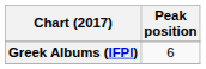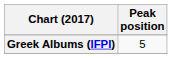Greek Albums (IFPI) | Peak position: 6 -> 5
